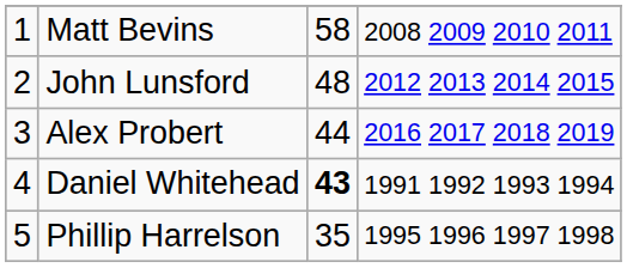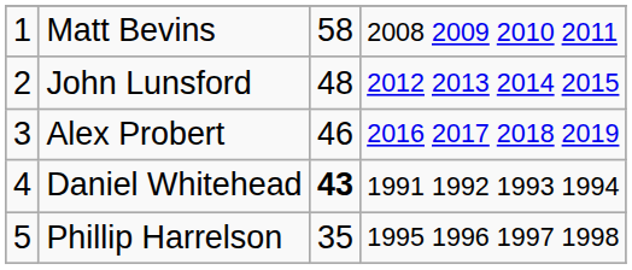Alex Probert | column 3: 44 -> 46
